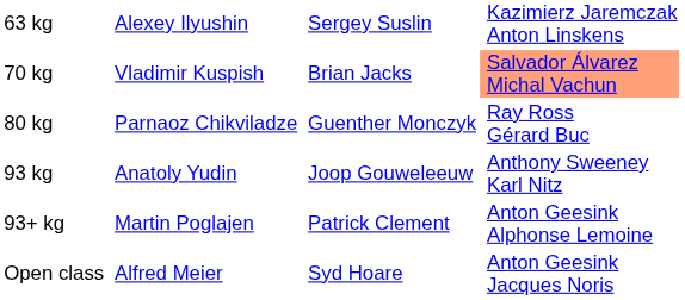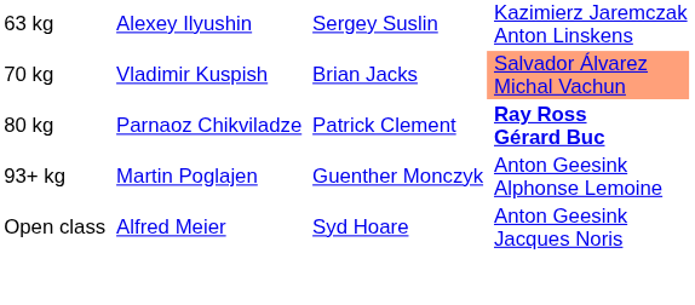80 kg | column 3: Guenther Monczyk -> Patrick Clement
80 kg | column 4: normal -> bold
- row: 93 kg | Anatoly Yudin | Joop Gouweleeuw | Anthony Sweeney Karl Nitz
93+ kg | column 3: Patrick Clement -> Guenther Monczyk
